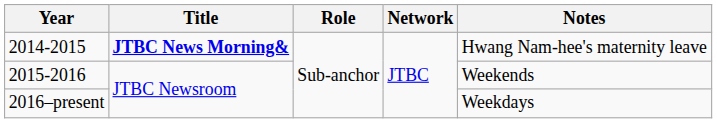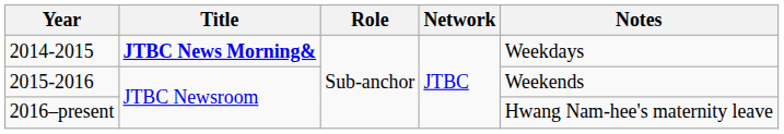2014-2015 | Notes: Hwang Nam-hee's maternity leave -> Weekdays
2016–present | Notes: Weekdays -> Hwang Nam-hee's maternity leave
